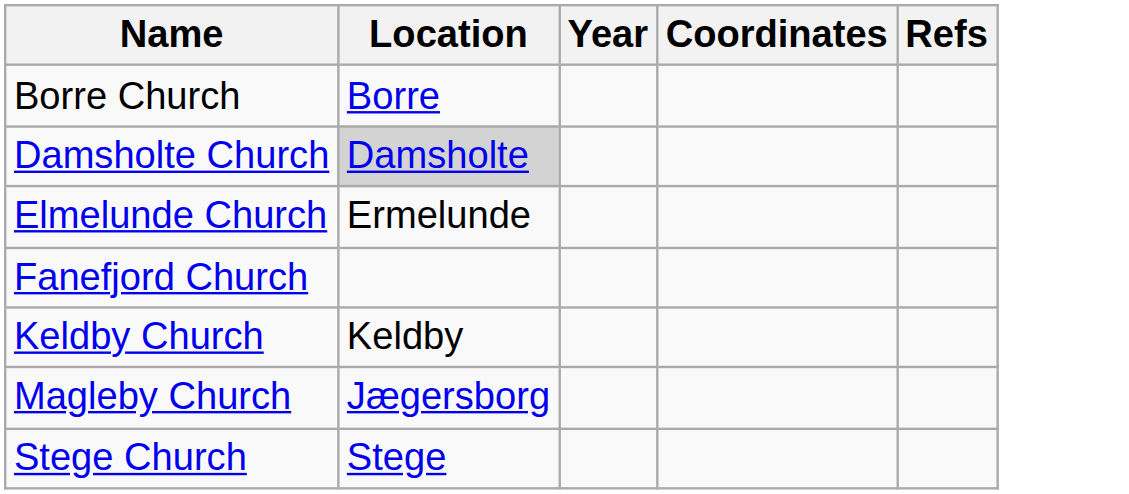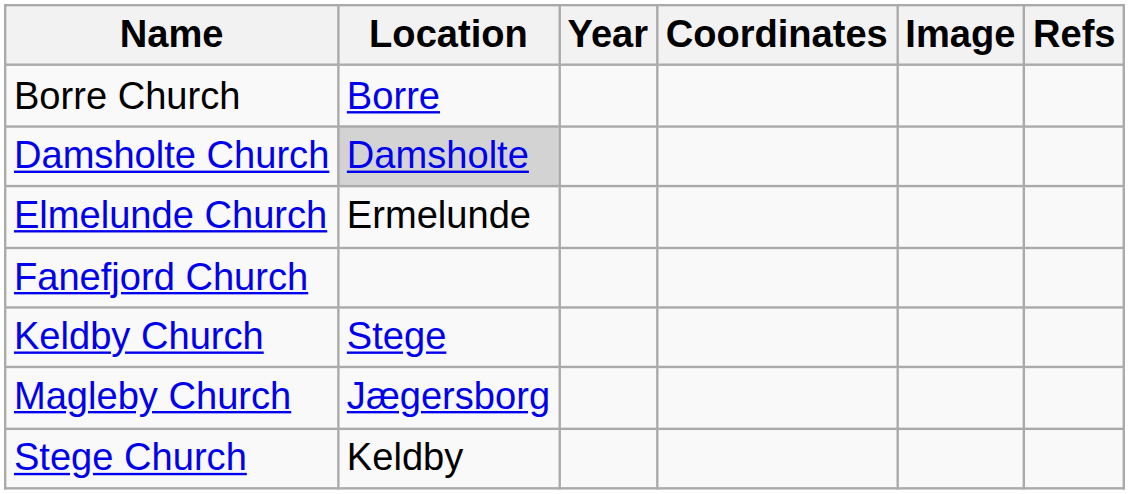+ column: Image
Keldby Church | Location: Keldby -> Stege
Stege Church | Location: Stege -> Keldby
